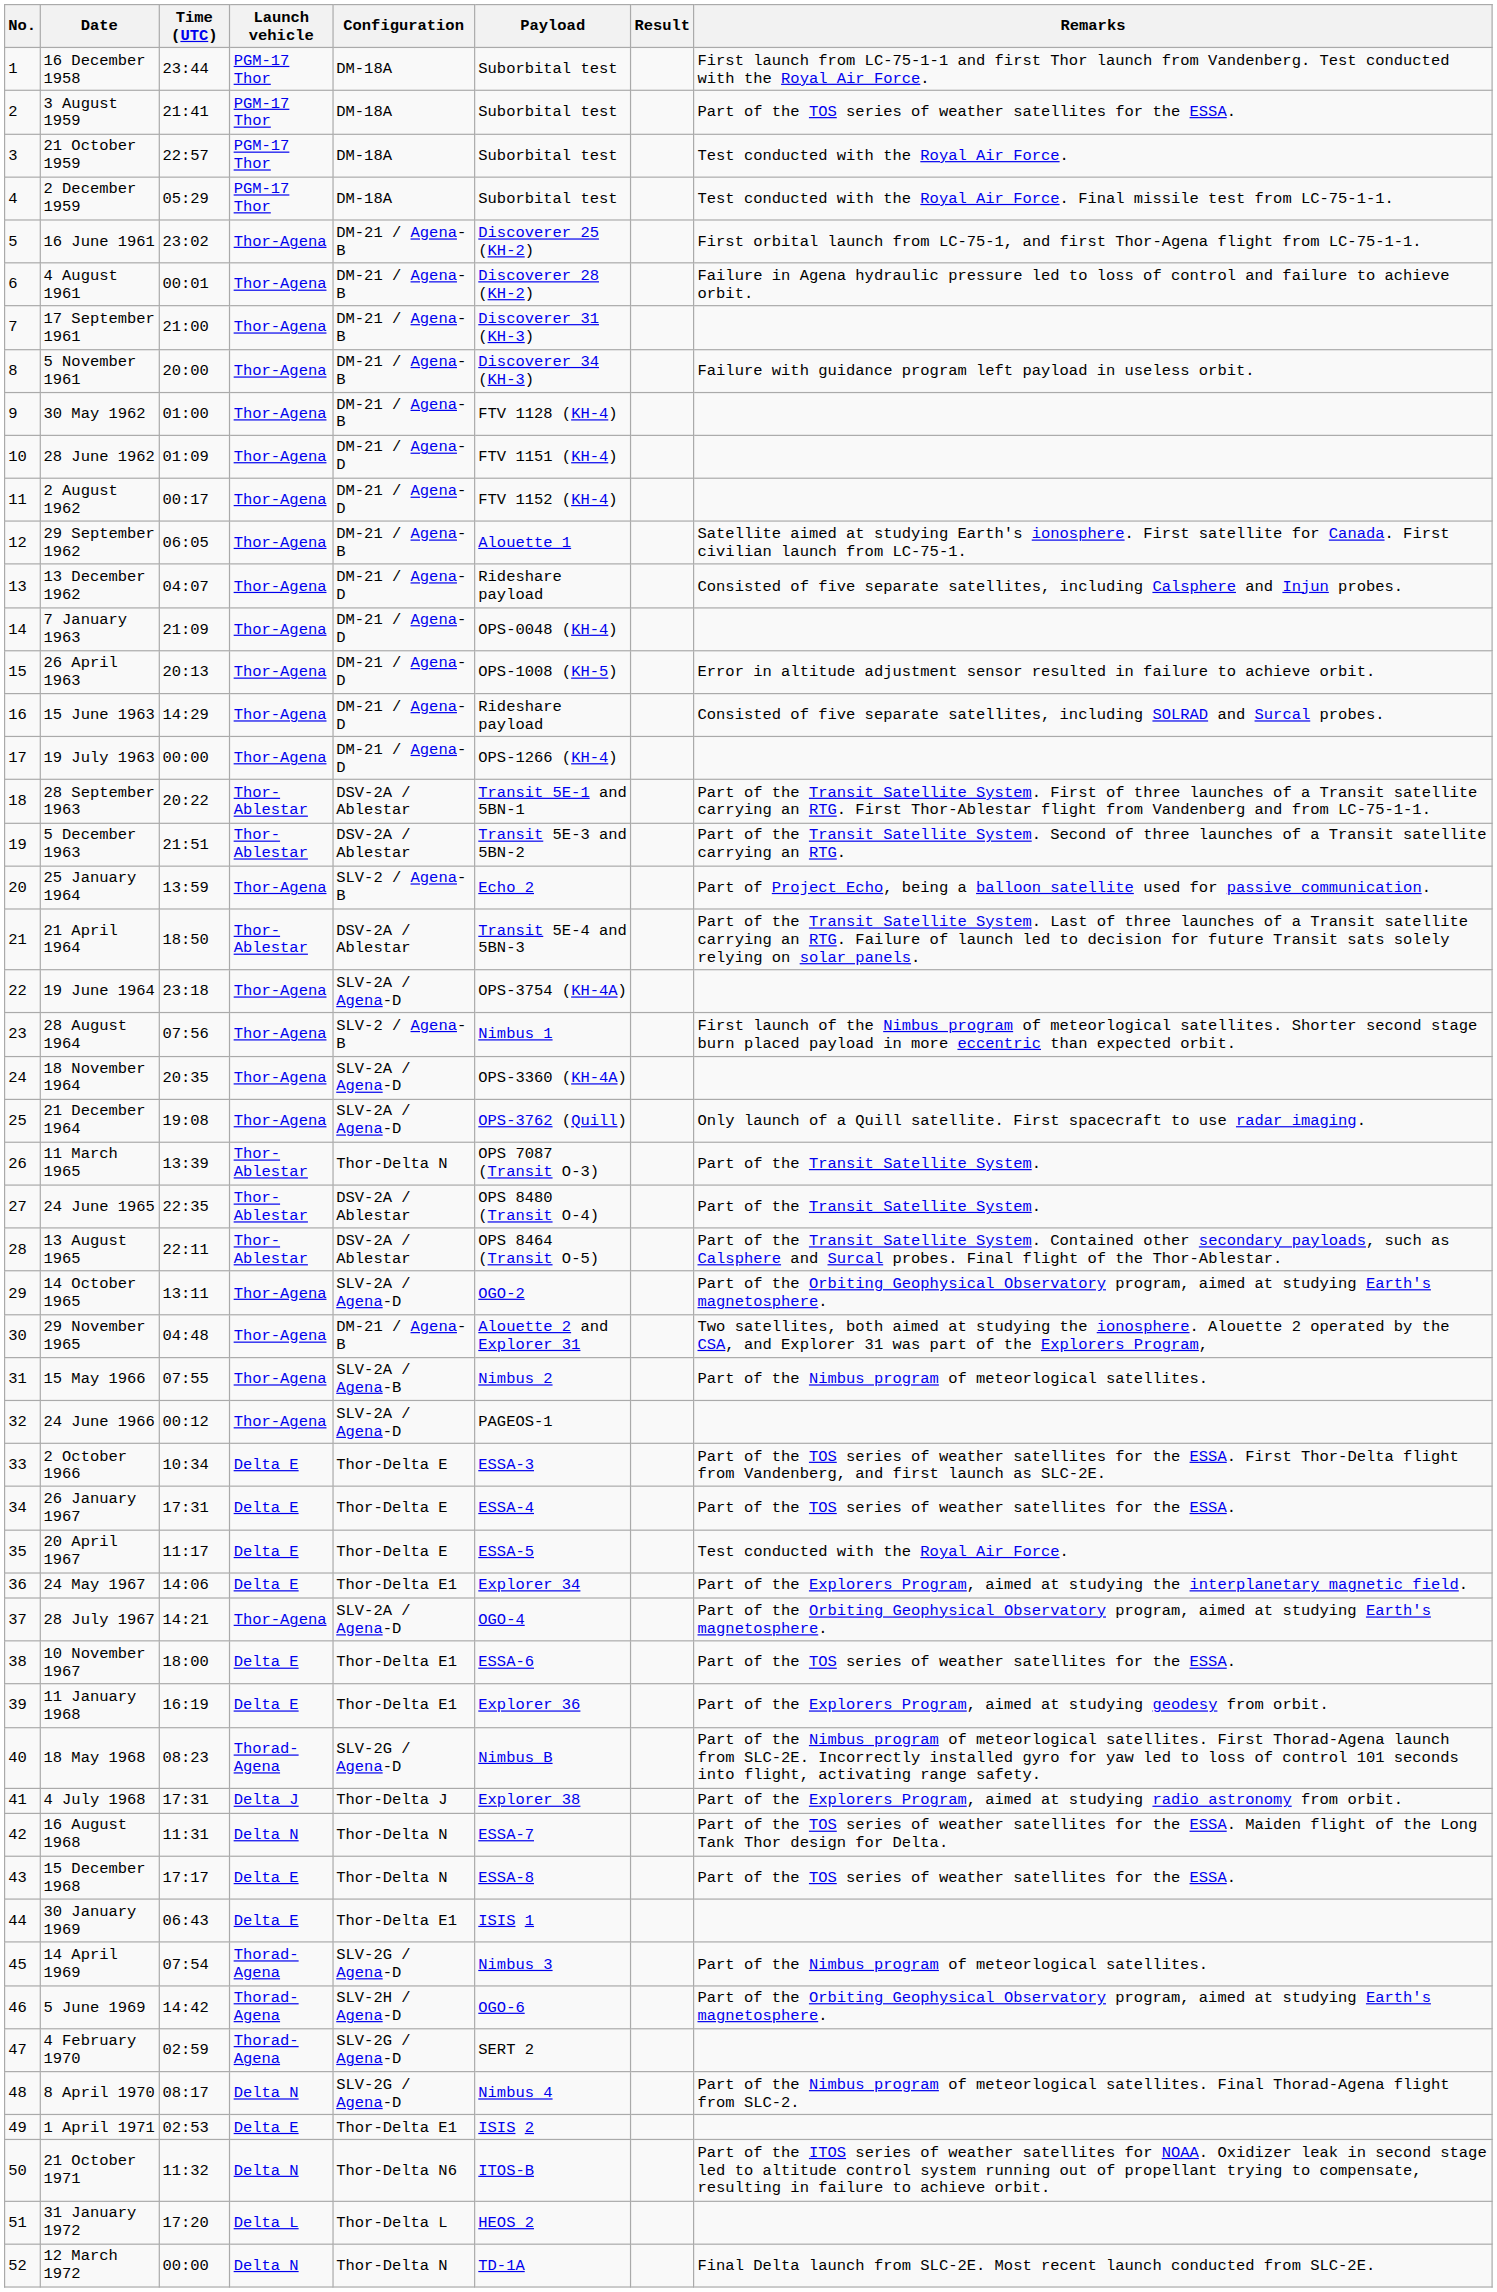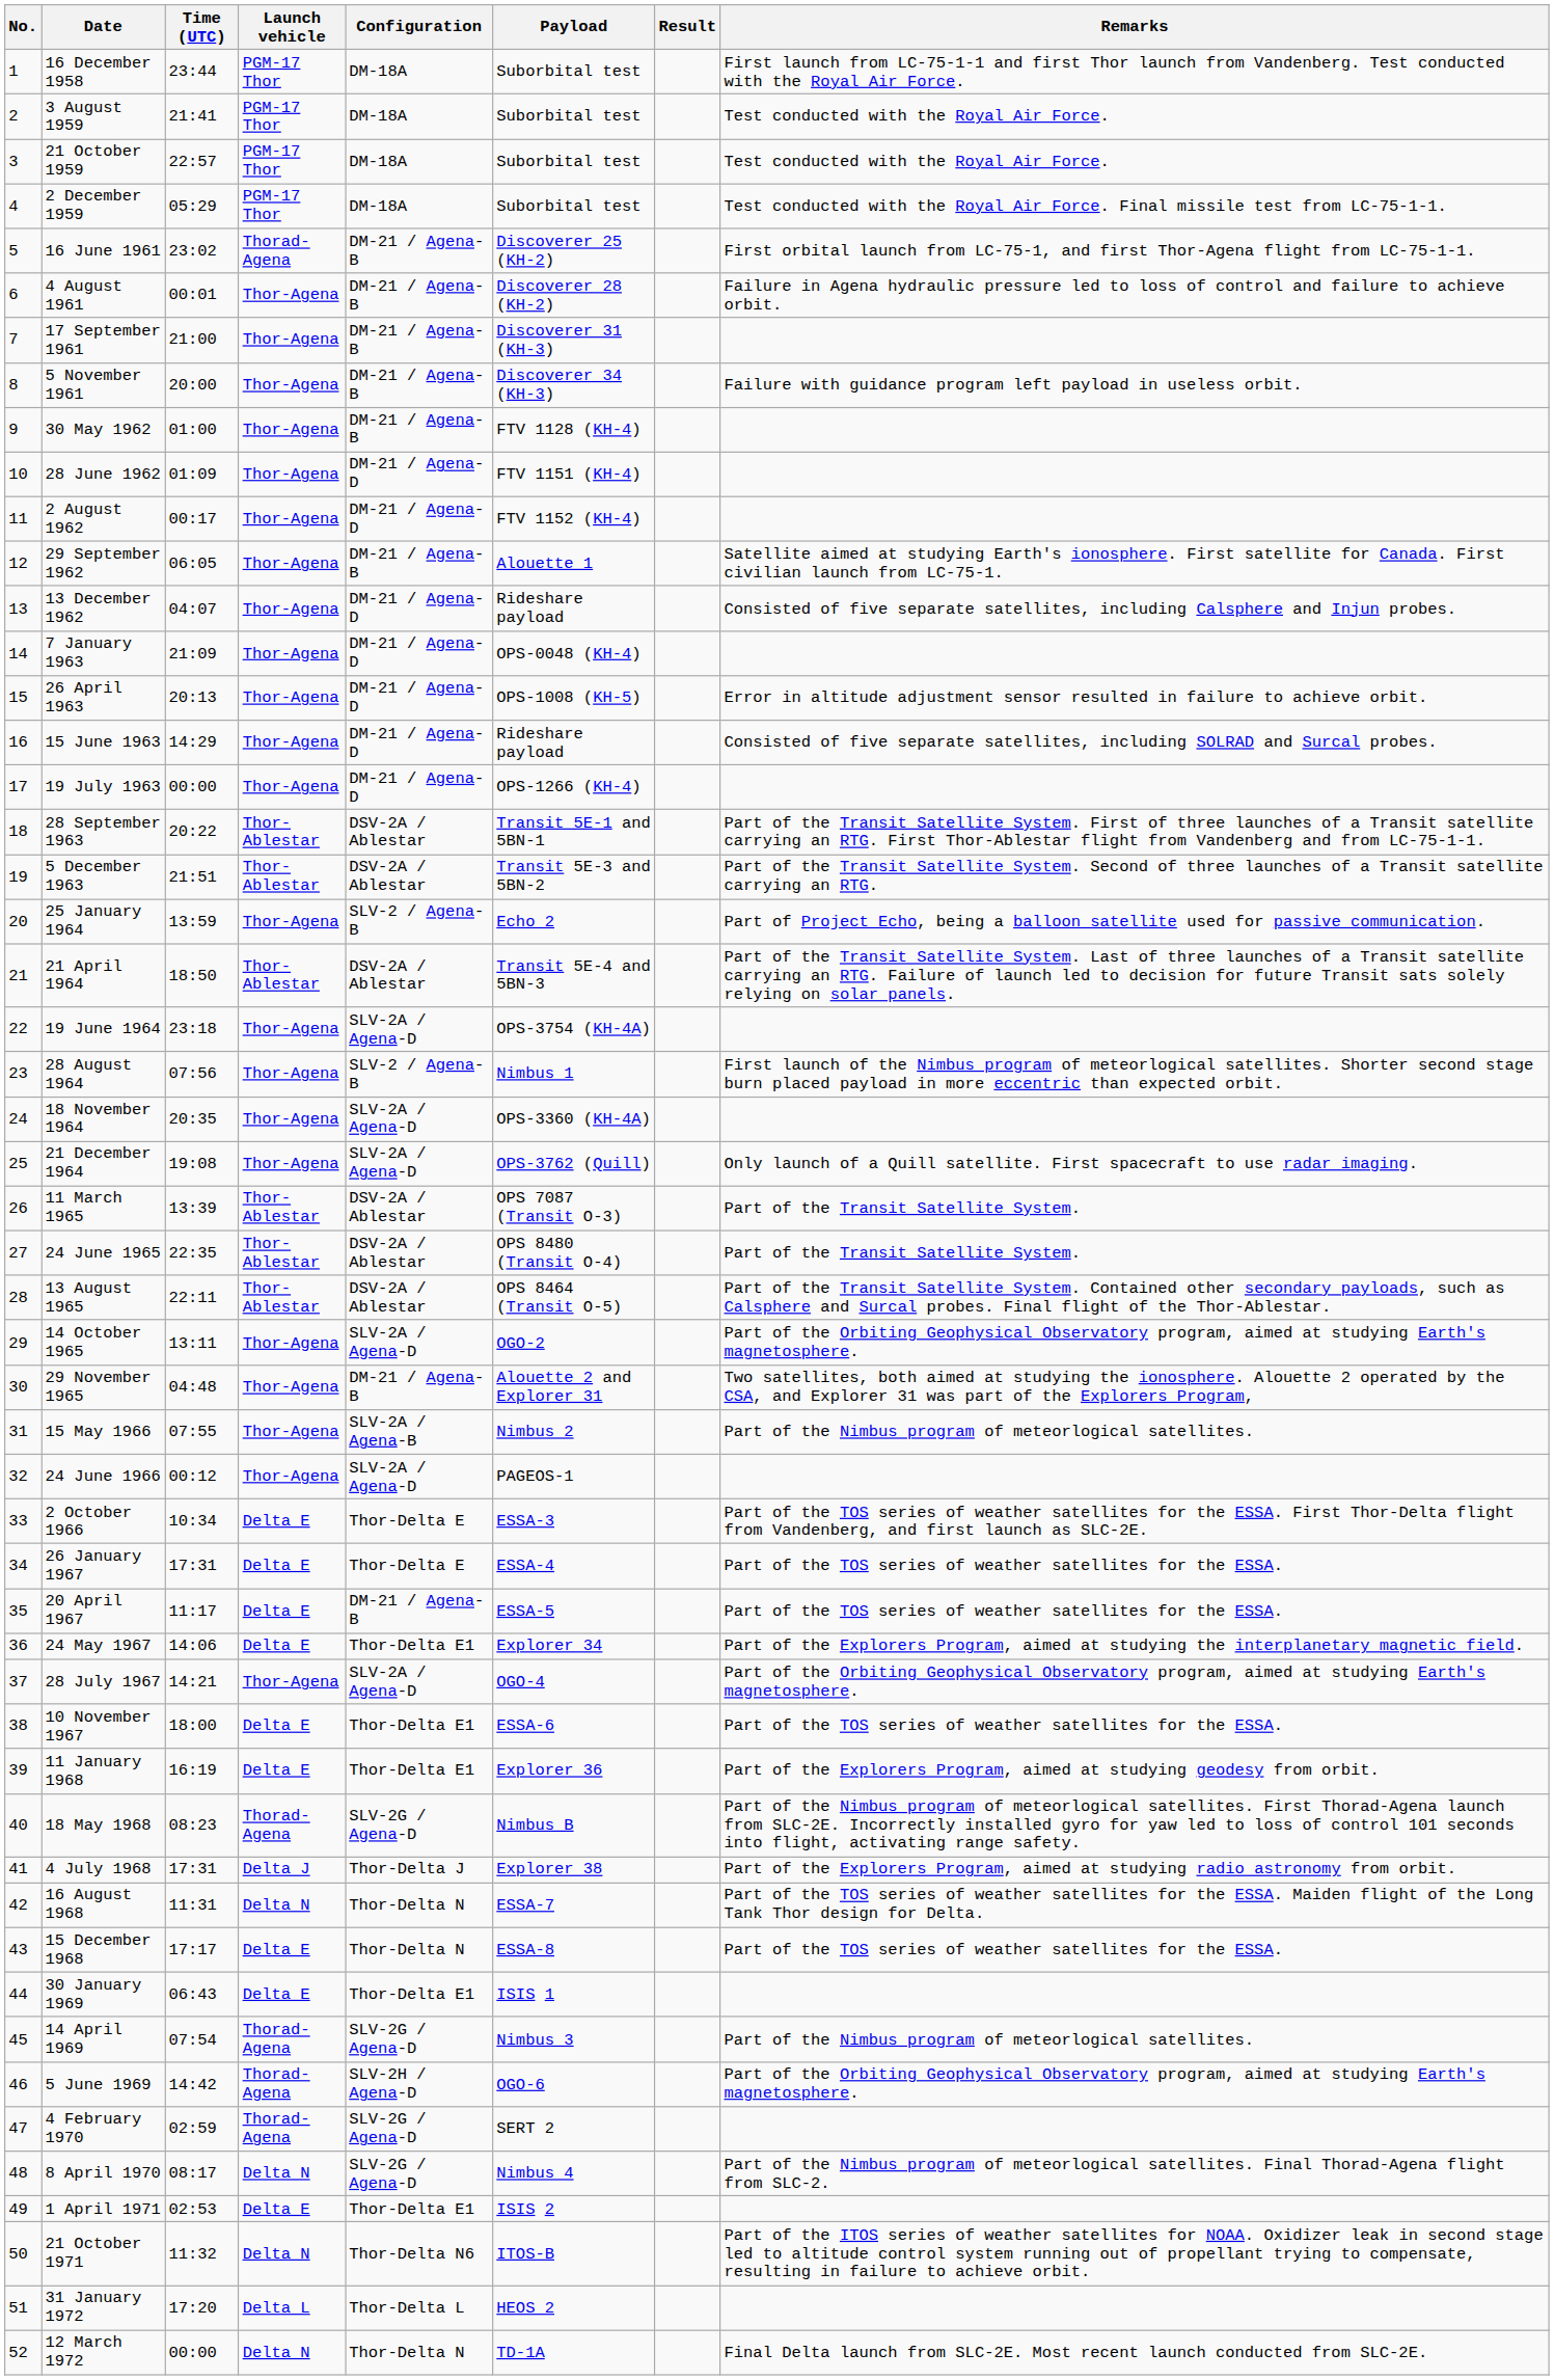3 August 1959 | Remarks: Part of the TOS series of weather satellites for the ESSA. -> Test conducted with the Royal Air Force.
16 June 1961 | Launch vehicle: Thor-Agena -> Thorad-Agena
11 March 1965 | Configuration: Thor-Delta N -> DSV-2A / Ablestar
20 April 1967 | Configuration: Thor-Delta E -> DM-21 / Agena-B
20 April 1967 | Remarks: Test conducted with the Royal Air Force. -> Part of the TOS series of weather satellites for the ESSA.
